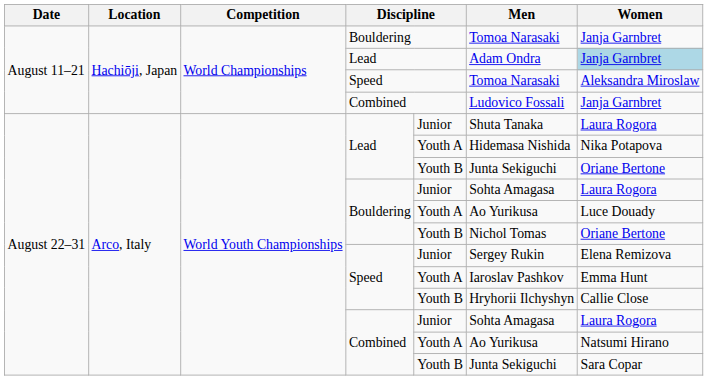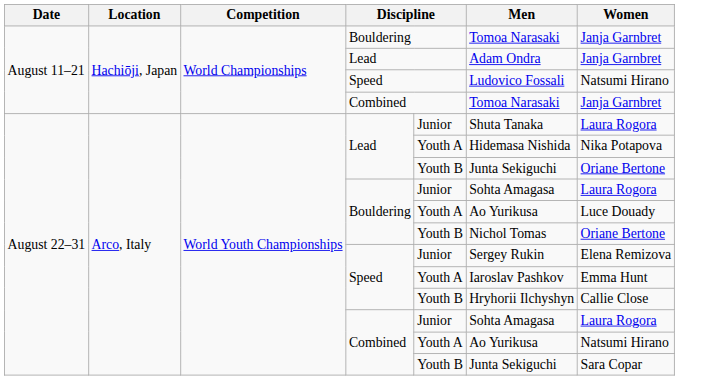August 11–21 / Lead | Women: lightblue background -> no background
August 11–21 / Speed | Men: Tomoa Narasaki -> Ludovico Fossali
August 11–21 / Speed | Women: Aleksandra Miroslaw -> Natsumi Hirano
August 11–21 / Combined | Men: Ludovico Fossali -> Tomoa Narasaki
